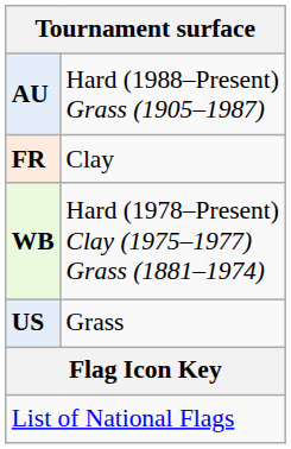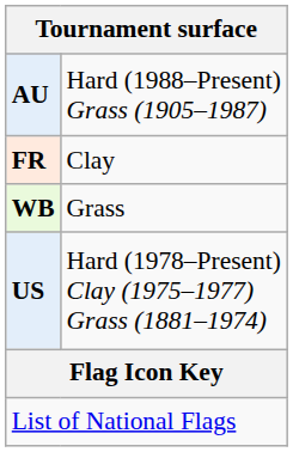WB | column 2: Hard (1978–Present) Clay (1975–1977) Grass (1881–1974) -> Grass
US | column 2: Grass -> Hard (1978–Present) Clay (1975–1977) Grass (1881–1974)
